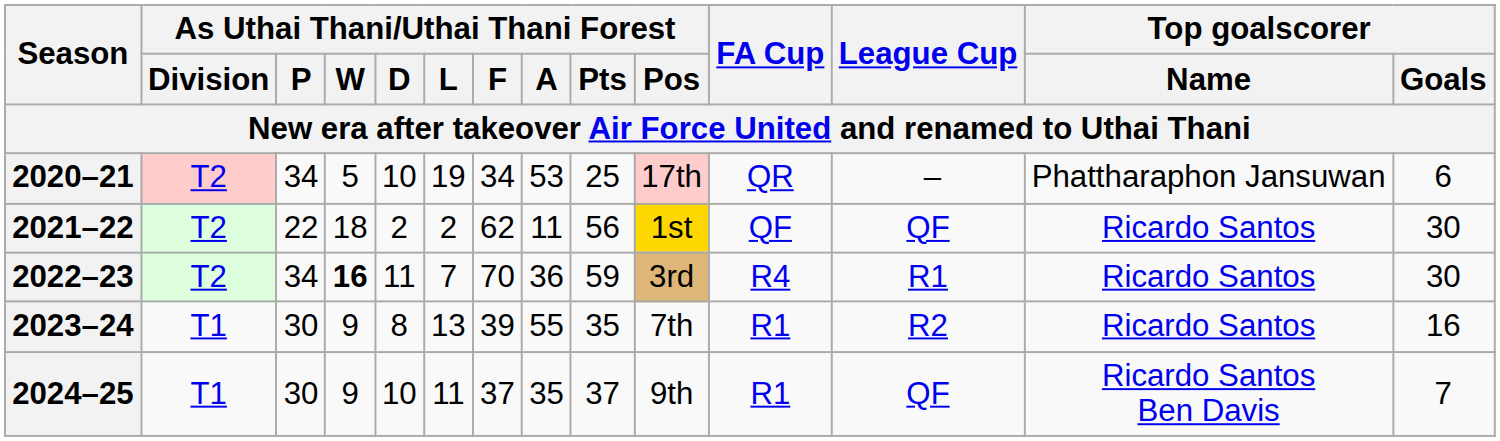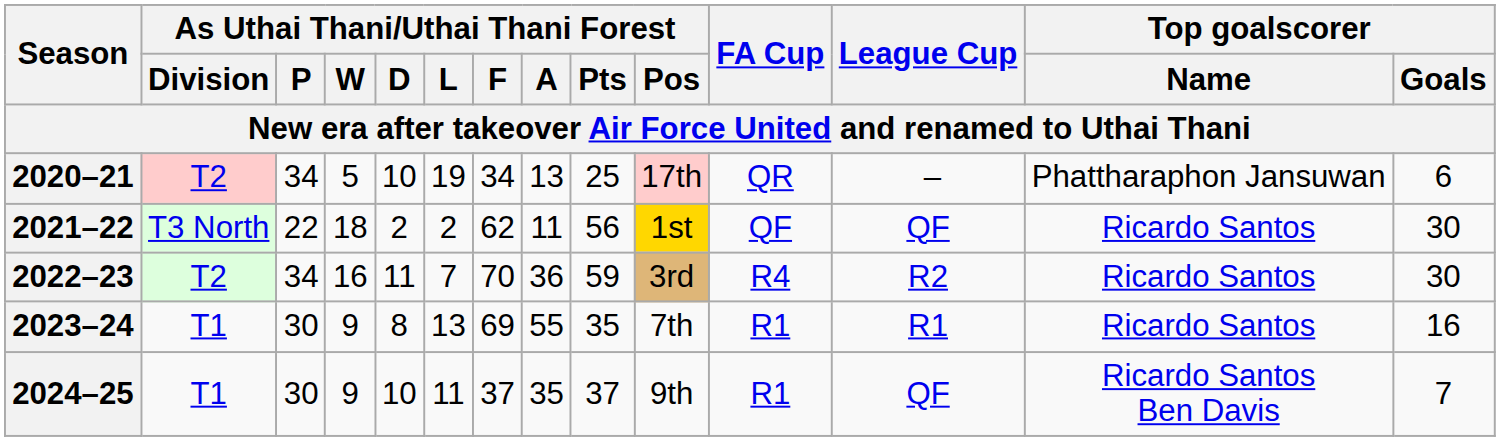2020–21 | As Uthai Thani/Uthai Thani Forest / A: 53 -> 13
2021–22 | As Uthai Thani/Uthai Thani Forest / Division: T2 -> T3 North
2022–23 | As Uthai Thani/Uthai Thani Forest / W: bold -> normal
2022–23 | League Cup: R1 -> R2
2023–24 | As Uthai Thani/Uthai Thani Forest / F: 39 -> 69
2023–24 | League Cup: R2 -> R1
